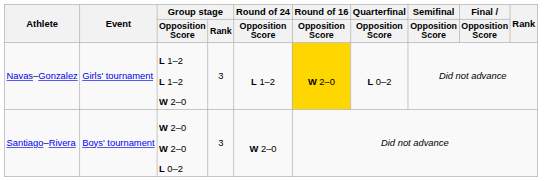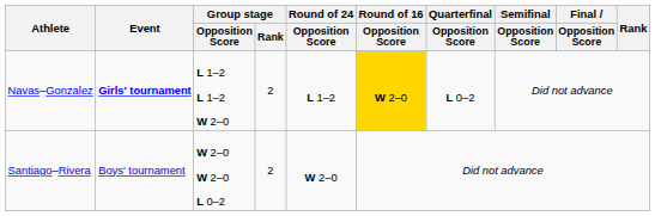Navas–Gonzalez | Event: normal -> bold
Navas–Gonzalez | Group stage / Rank: 3 -> 2
Santiago–Rivera | Group stage / Rank: 3 -> 2
